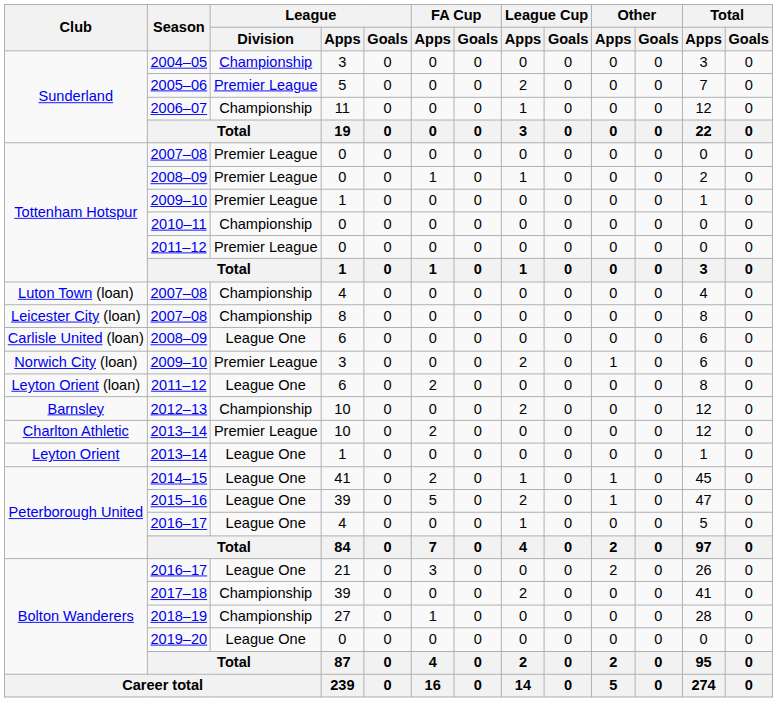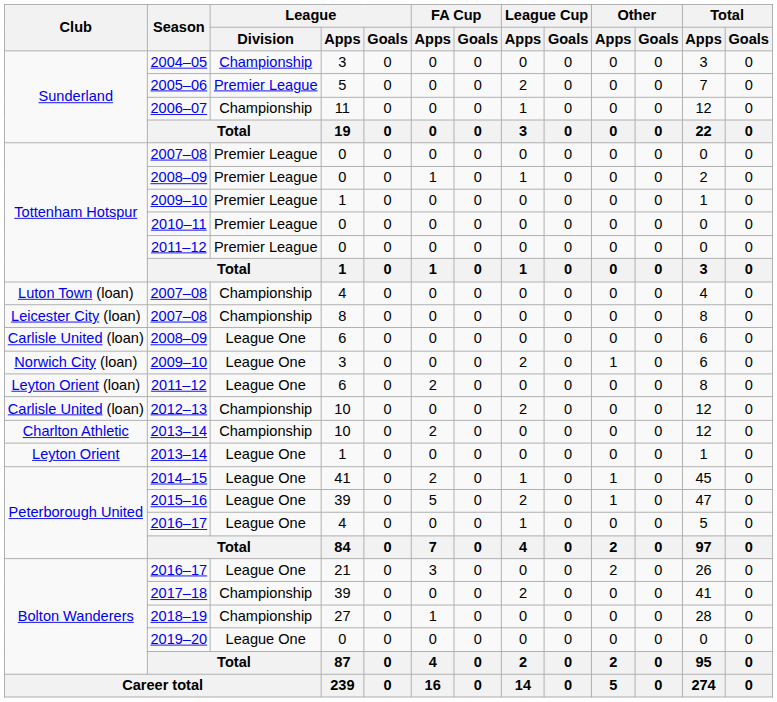2010–11 | League / Division: Championship -> Premier League
2009–10 / 3 | League / Division: Premier League -> League One
2012–13 | Club: Barnsley -> Carlisle United (loan)
2013–14 / 10 | League / Division: Premier League -> Championship
